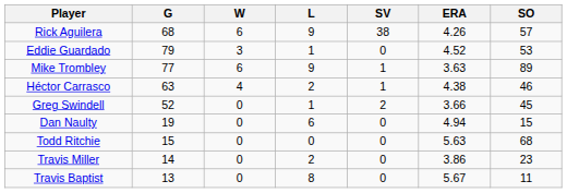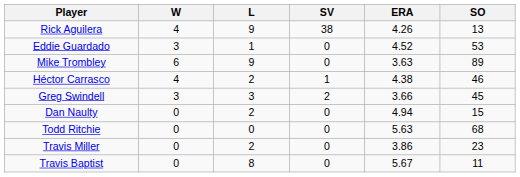- column: G | 68 | 79 | 77 | 63 | 52 | 19 | 15 | 14 | 13
Rick Aguilera | W: 6 -> 4
Rick Aguilera | SO: 57 -> 13
Mike Trombley | SV: 1 -> 0
Greg Swindell | W: 0 -> 3
Greg Swindell | L: 1 -> 3
Dan Naulty | L: 6 -> 2
